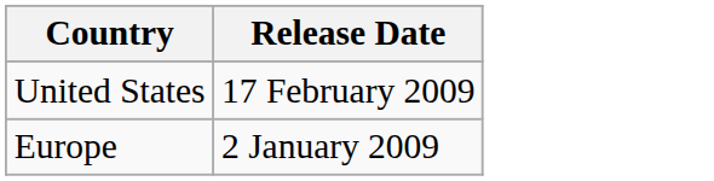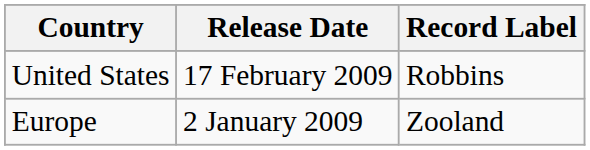+ column: Record Label | Robbins | Zooland
